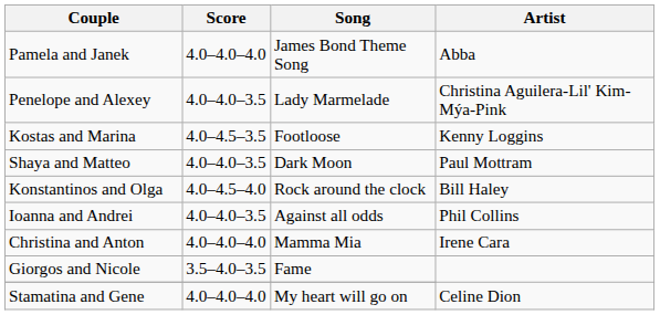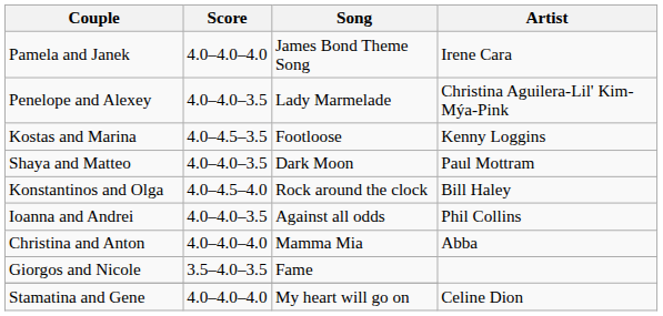Pamela and Janek | Artist: Abba -> Irene Cara
Christina and Anton | Artist: Irene Cara -> Abba
